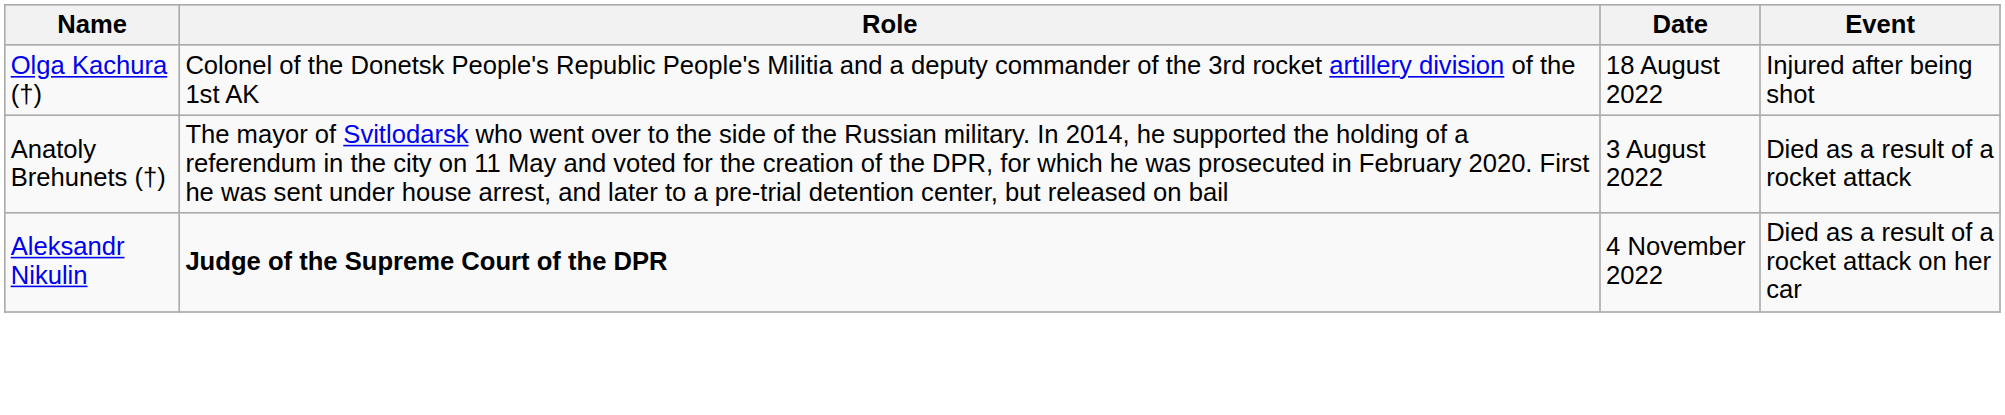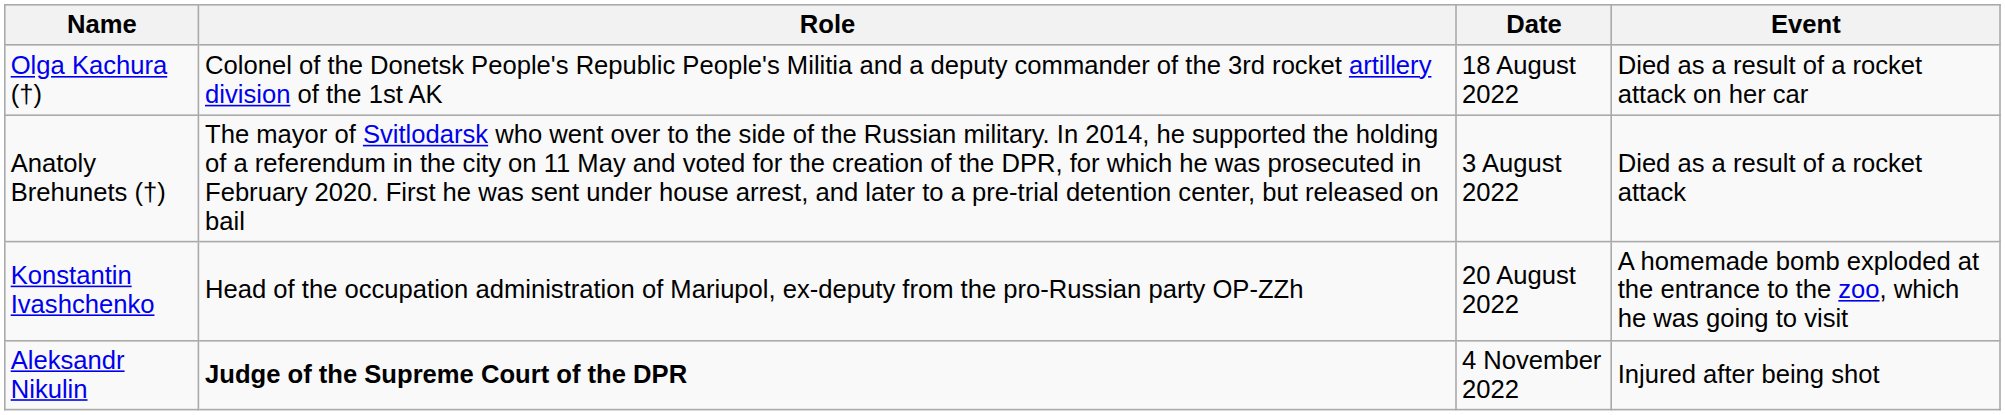Olga Kachura (†) | Event: Injured after being shot -> Died as a result of a rocket attack on her car
+ row: Konstantin Ivashchenko | Head of the occupation administration of Mariupol, ex-deputy from the pro-Russian party OP-ZZh | 20 August 2022 | A homemade bomb exploded at the entrance to the zoo, which he was going to visit
Aleksandr Nikulin | Event: Died as a result of a rocket attack on her car -> Injured after being shot
